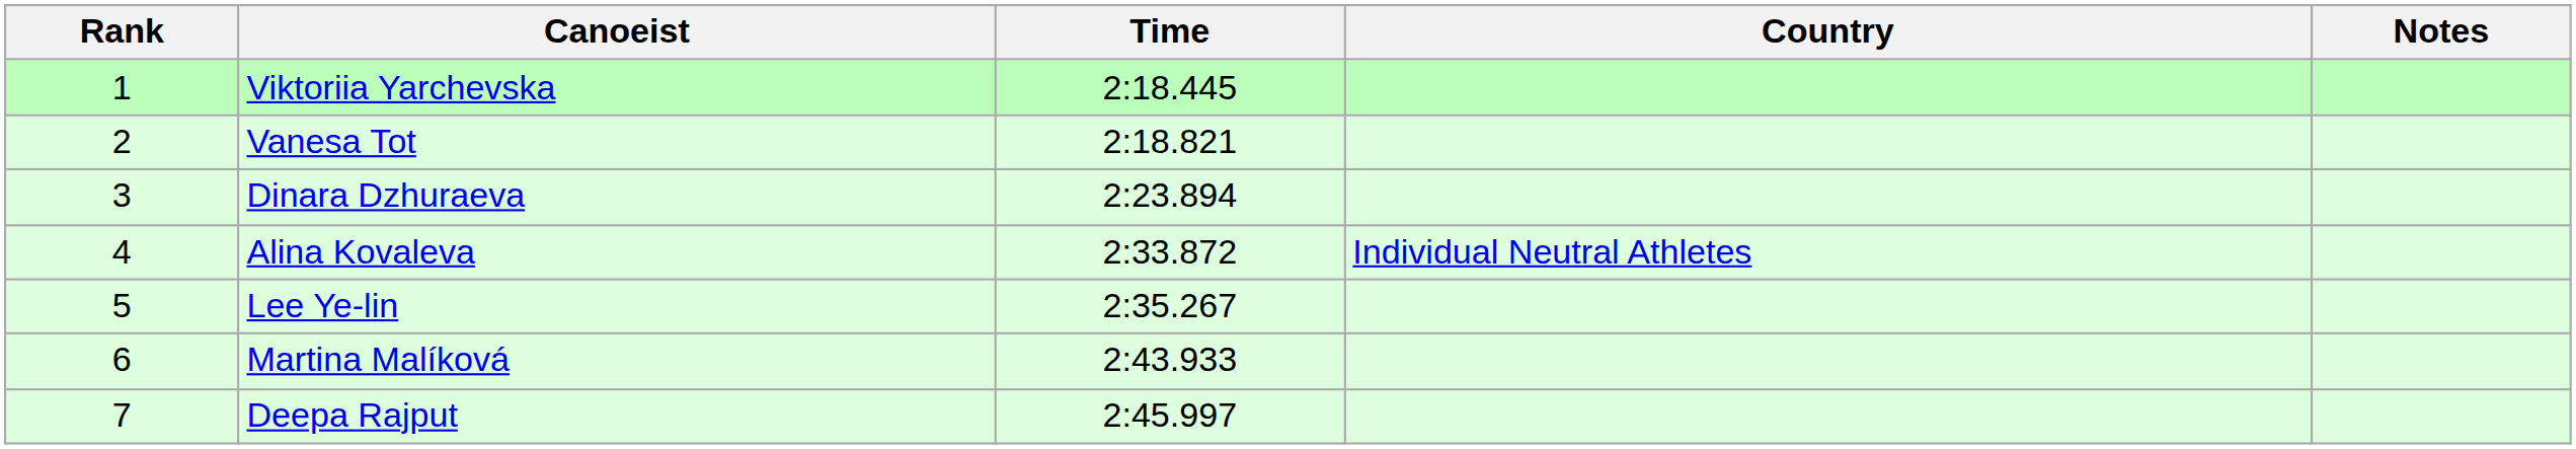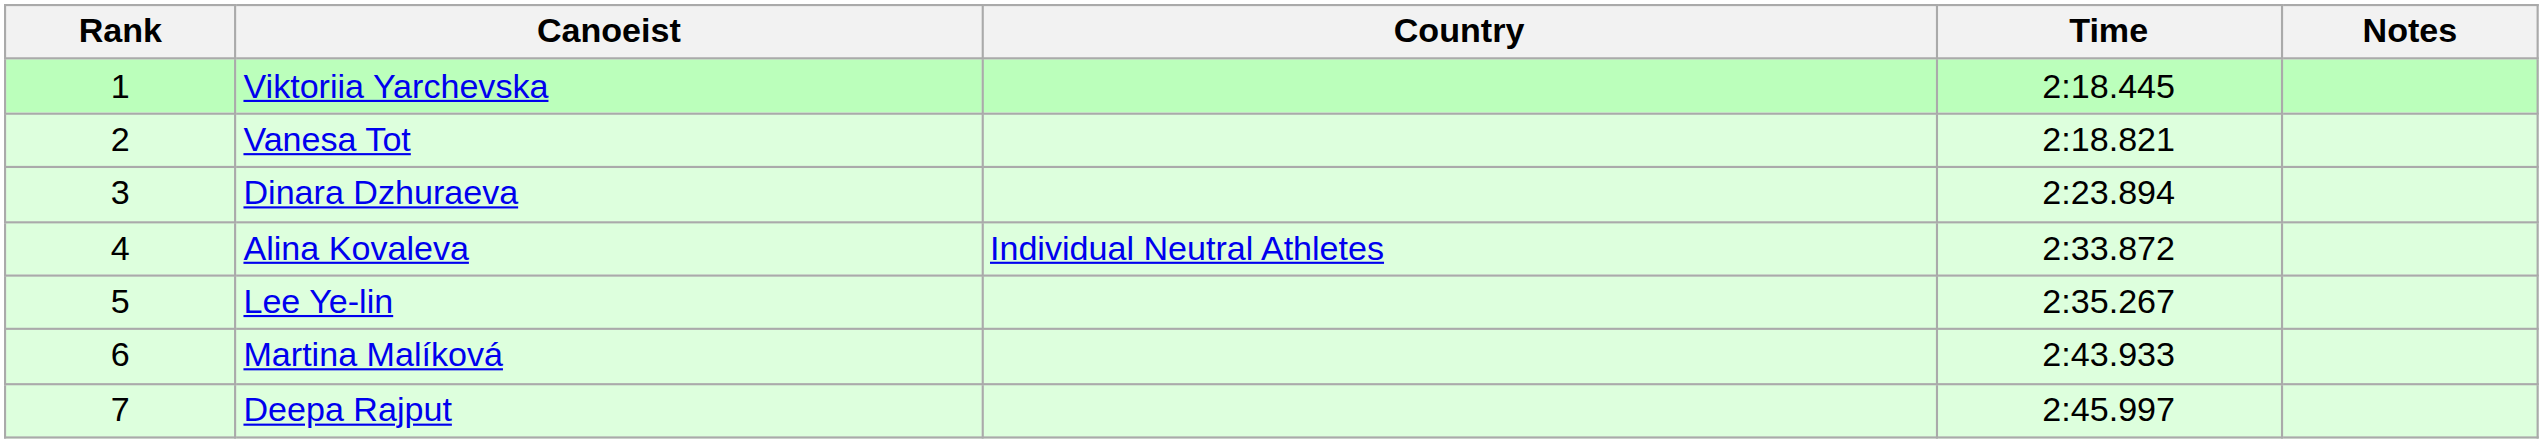columns swapped: Country <-> Time
